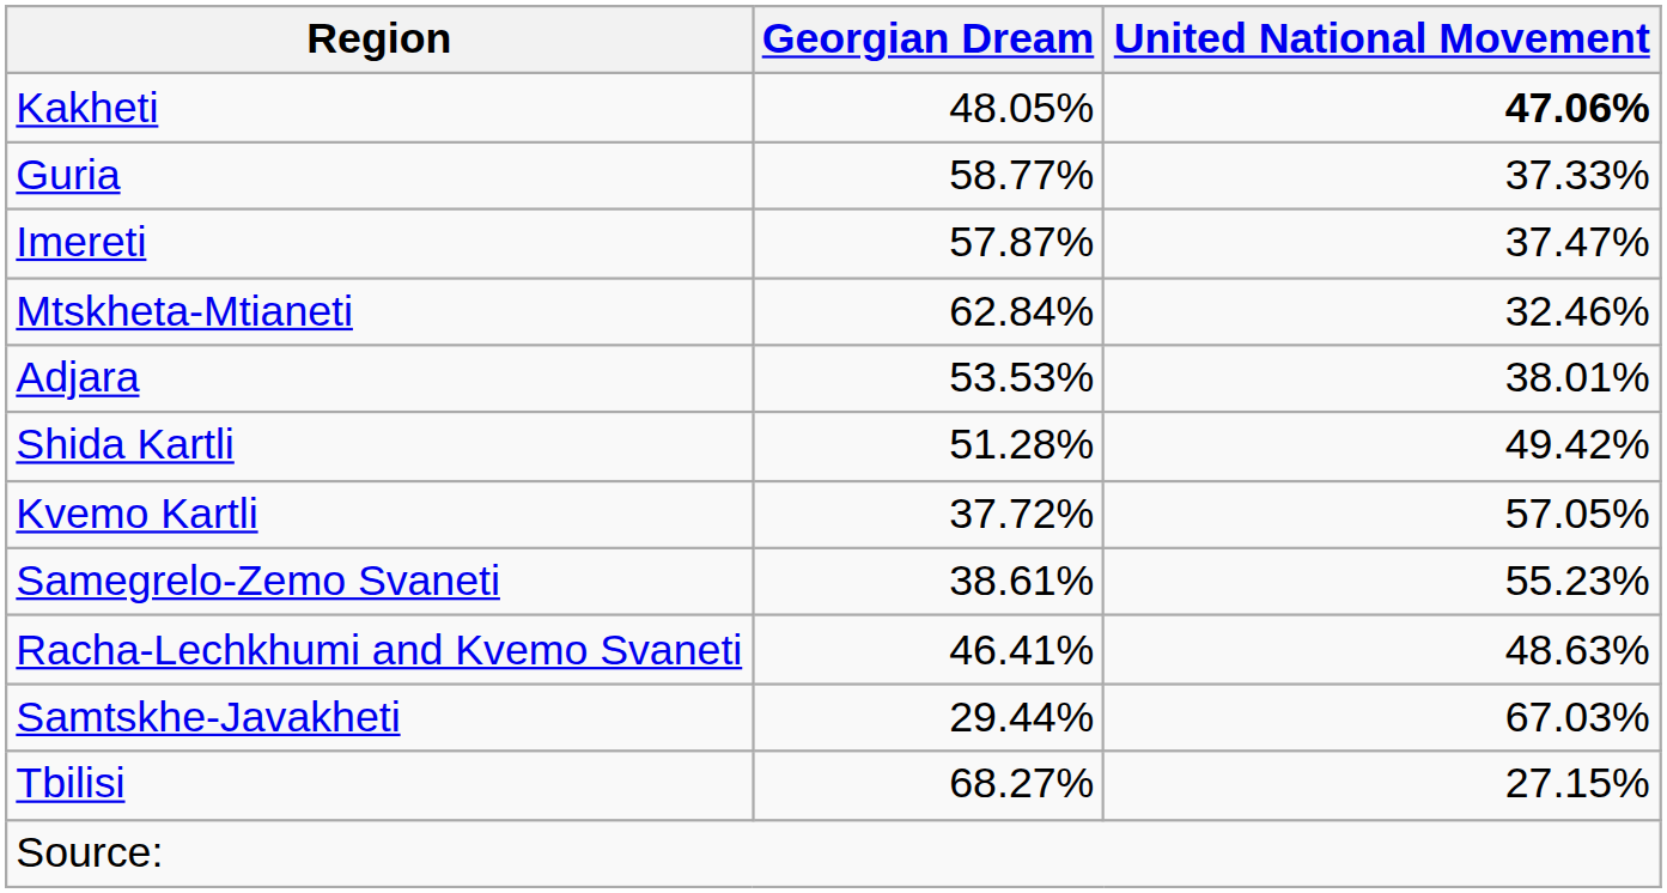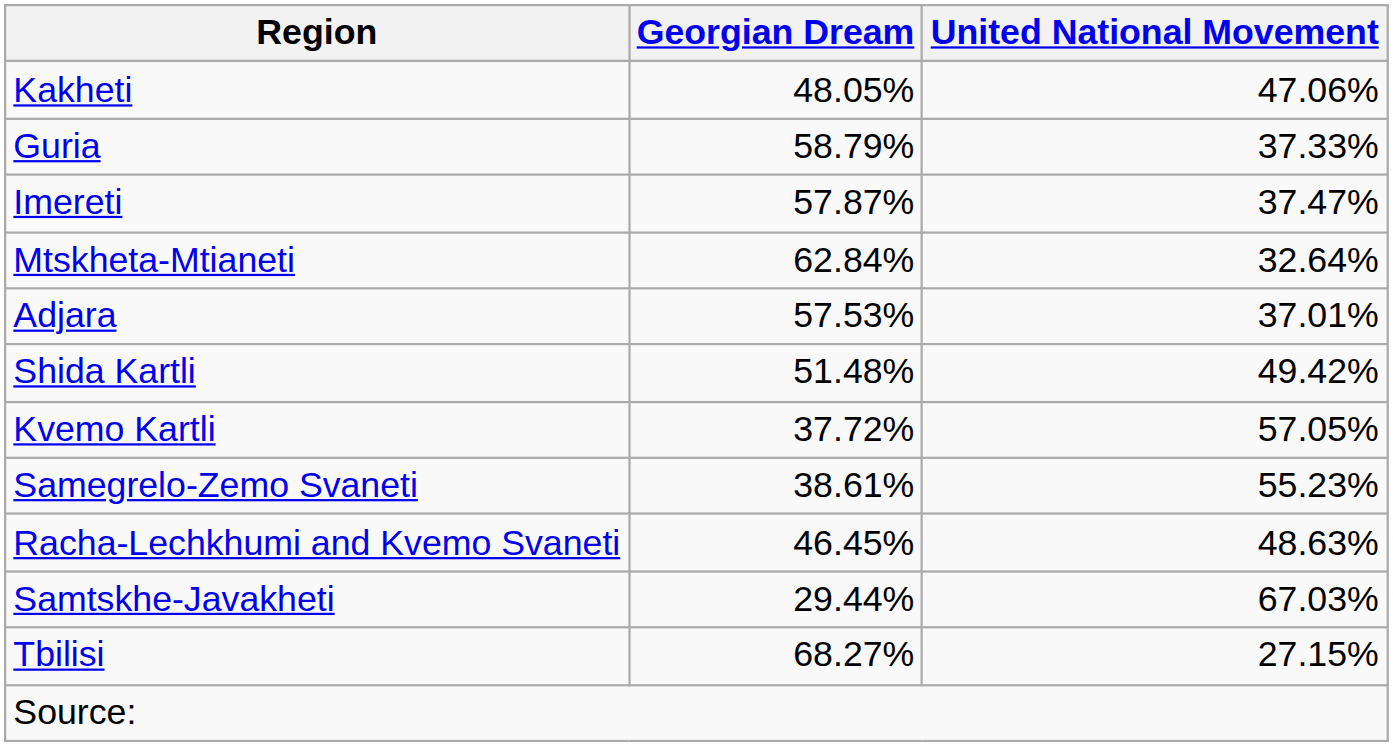Kakheti | United National Movement: bold -> normal
Guria | Georgian Dream: 58.77% -> 58.79%
Mtskheta-Mtianeti | United National Movement: 32.46% -> 32.64%
Adjara | Georgian Dream: 53.53% -> 57.53%
Adjara | United National Movement: 38.01% -> 37.01%
Shida Kartli | Georgian Dream: 51.28% -> 51.48%
Racha-Lechkhumi and Kvemo Svaneti | Georgian Dream: 46.41% -> 46.45%
